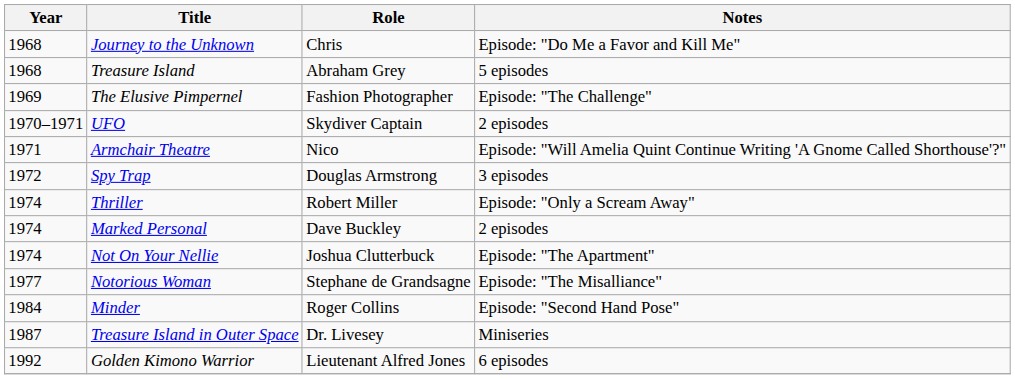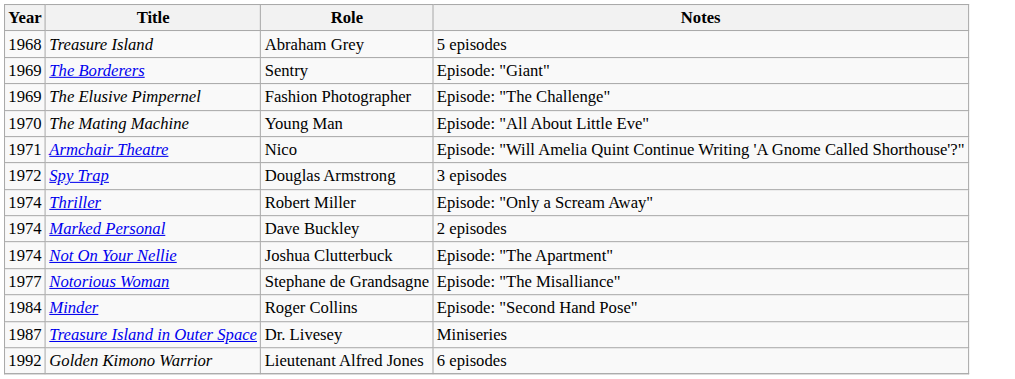- row: 1968 | Journey to the Unknown | Chris | Episode: "Do Me a Favor and Kill Me"
+ row: 1969 | The Borderers | Sentry | Episode: "Giant"
+ row: 1970 | The Mating Machine | Young Man | Episode: "All About Little Eve"
- row: 1970–1971 | UFO | Skydiver Captain | 2 episodes
